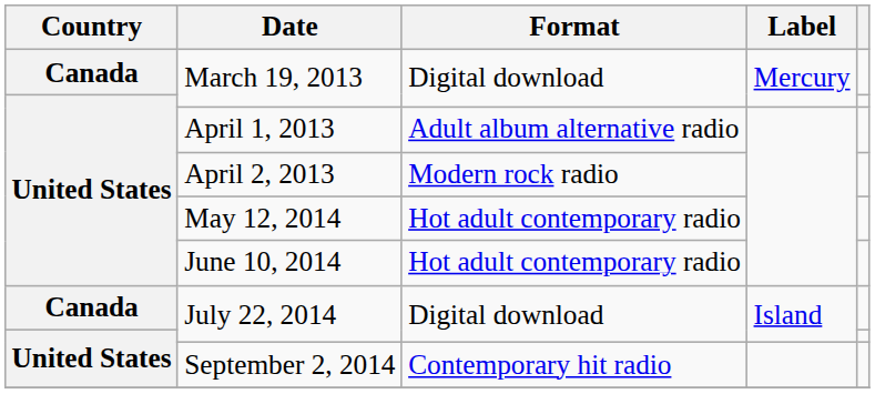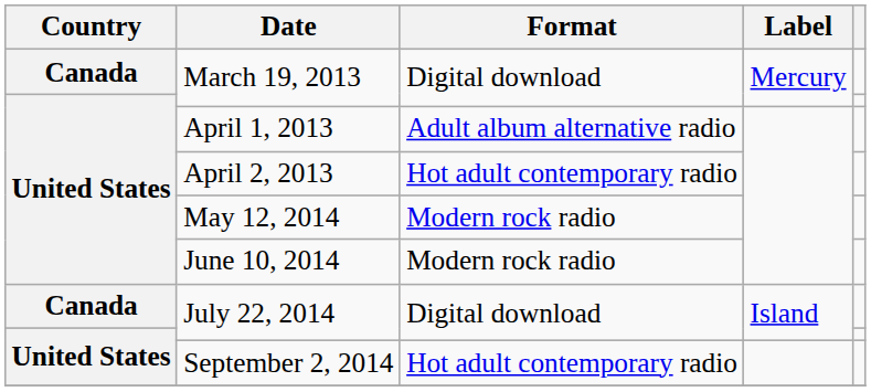April 2, 2013 | Format: Modern rock radio -> Hot adult contemporary radio
May 12, 2014 | Format: Hot adult contemporary radio -> Modern rock radio
June 10, 2014 | Format: Hot adult contemporary radio -> Modern rock radio
September 2, 2014 | Format: Contemporary hit radio -> Hot adult contemporary radio
